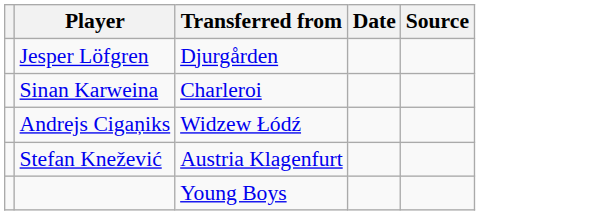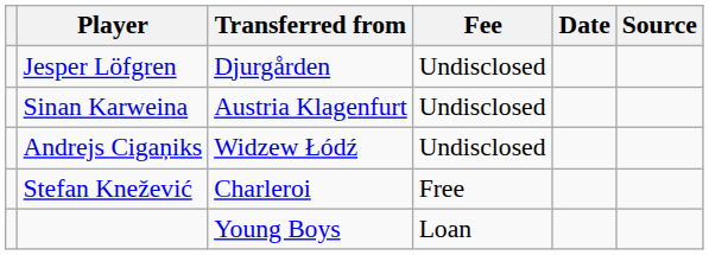+ column: Fee | Undisclosed | Undisclosed | Undisclosed | Free | Loan
Sinan Karweina | Transferred from: Charleroi -> Austria Klagenfurt
Stefan Knežević | Transferred from: Austria Klagenfurt -> Charleroi
